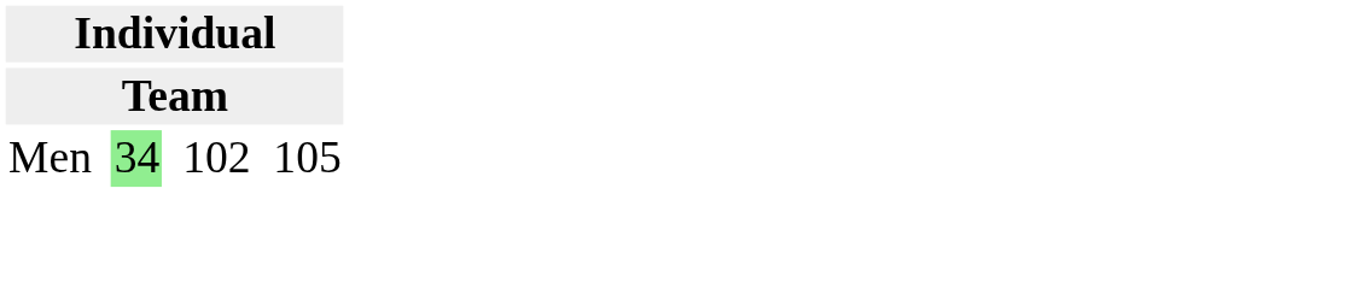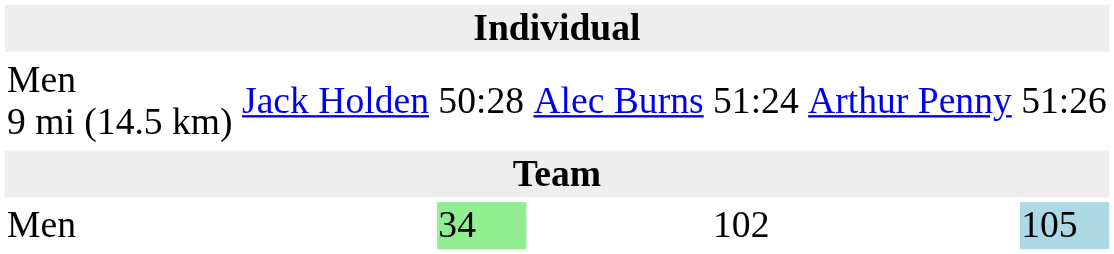+ row: Men 9 mi (14.5 km) | Jack Holden | 50:28 | Alec Burns | 51:24 | Arthur Penny | 51:26
Men | column 7: no background -> lightblue background
